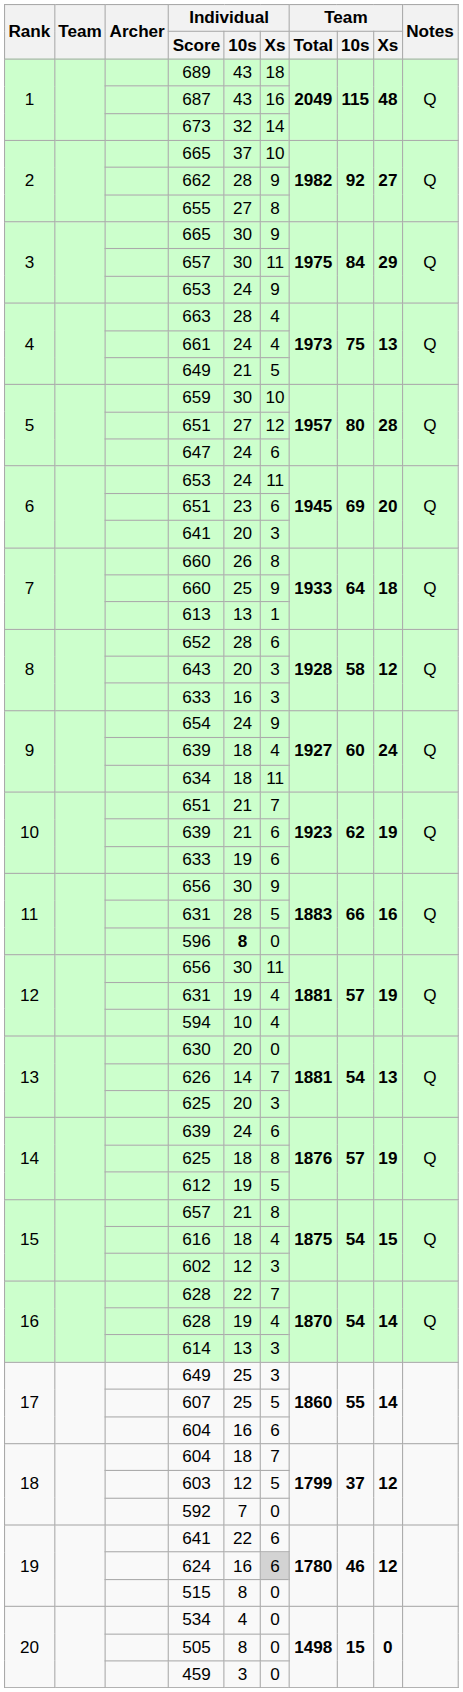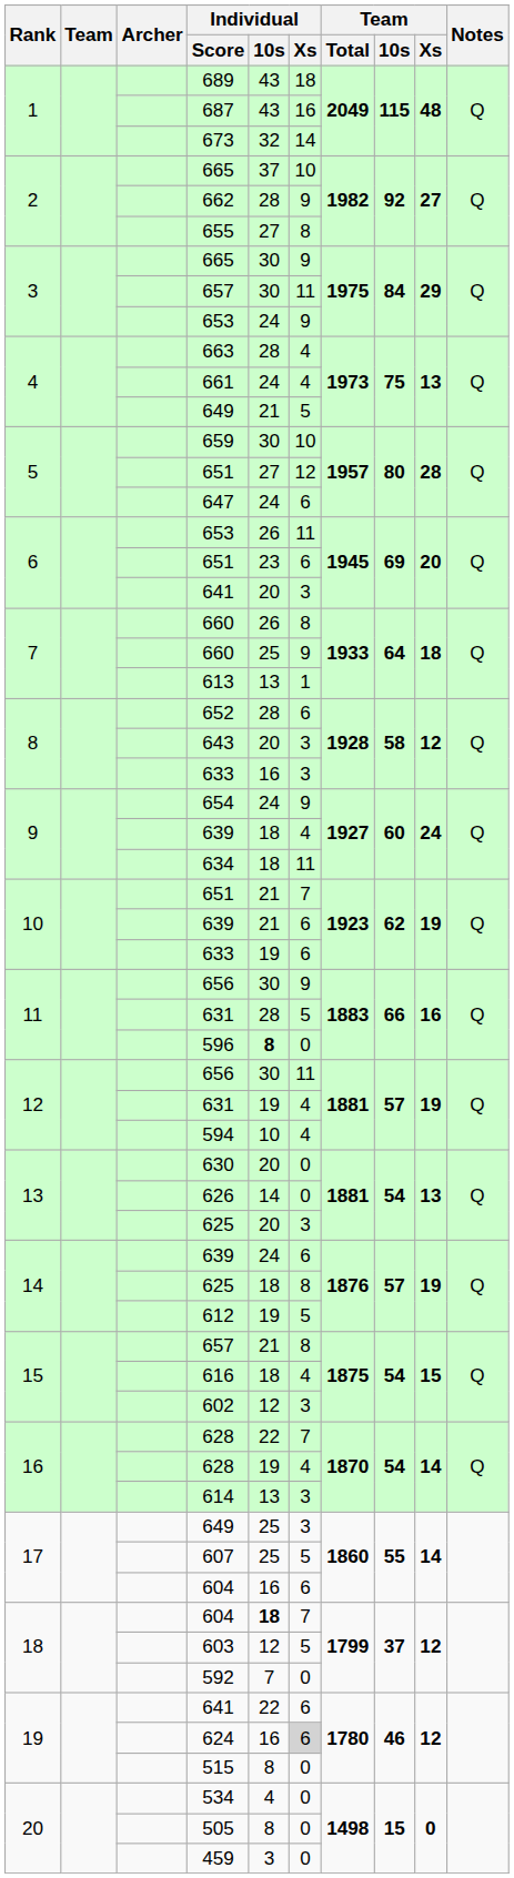6 / 653 | Individual / 10s: 24 -> 26
626 | Individual / Xs: 7 -> 0
18 / 604 | Individual / 10s: normal -> bold
